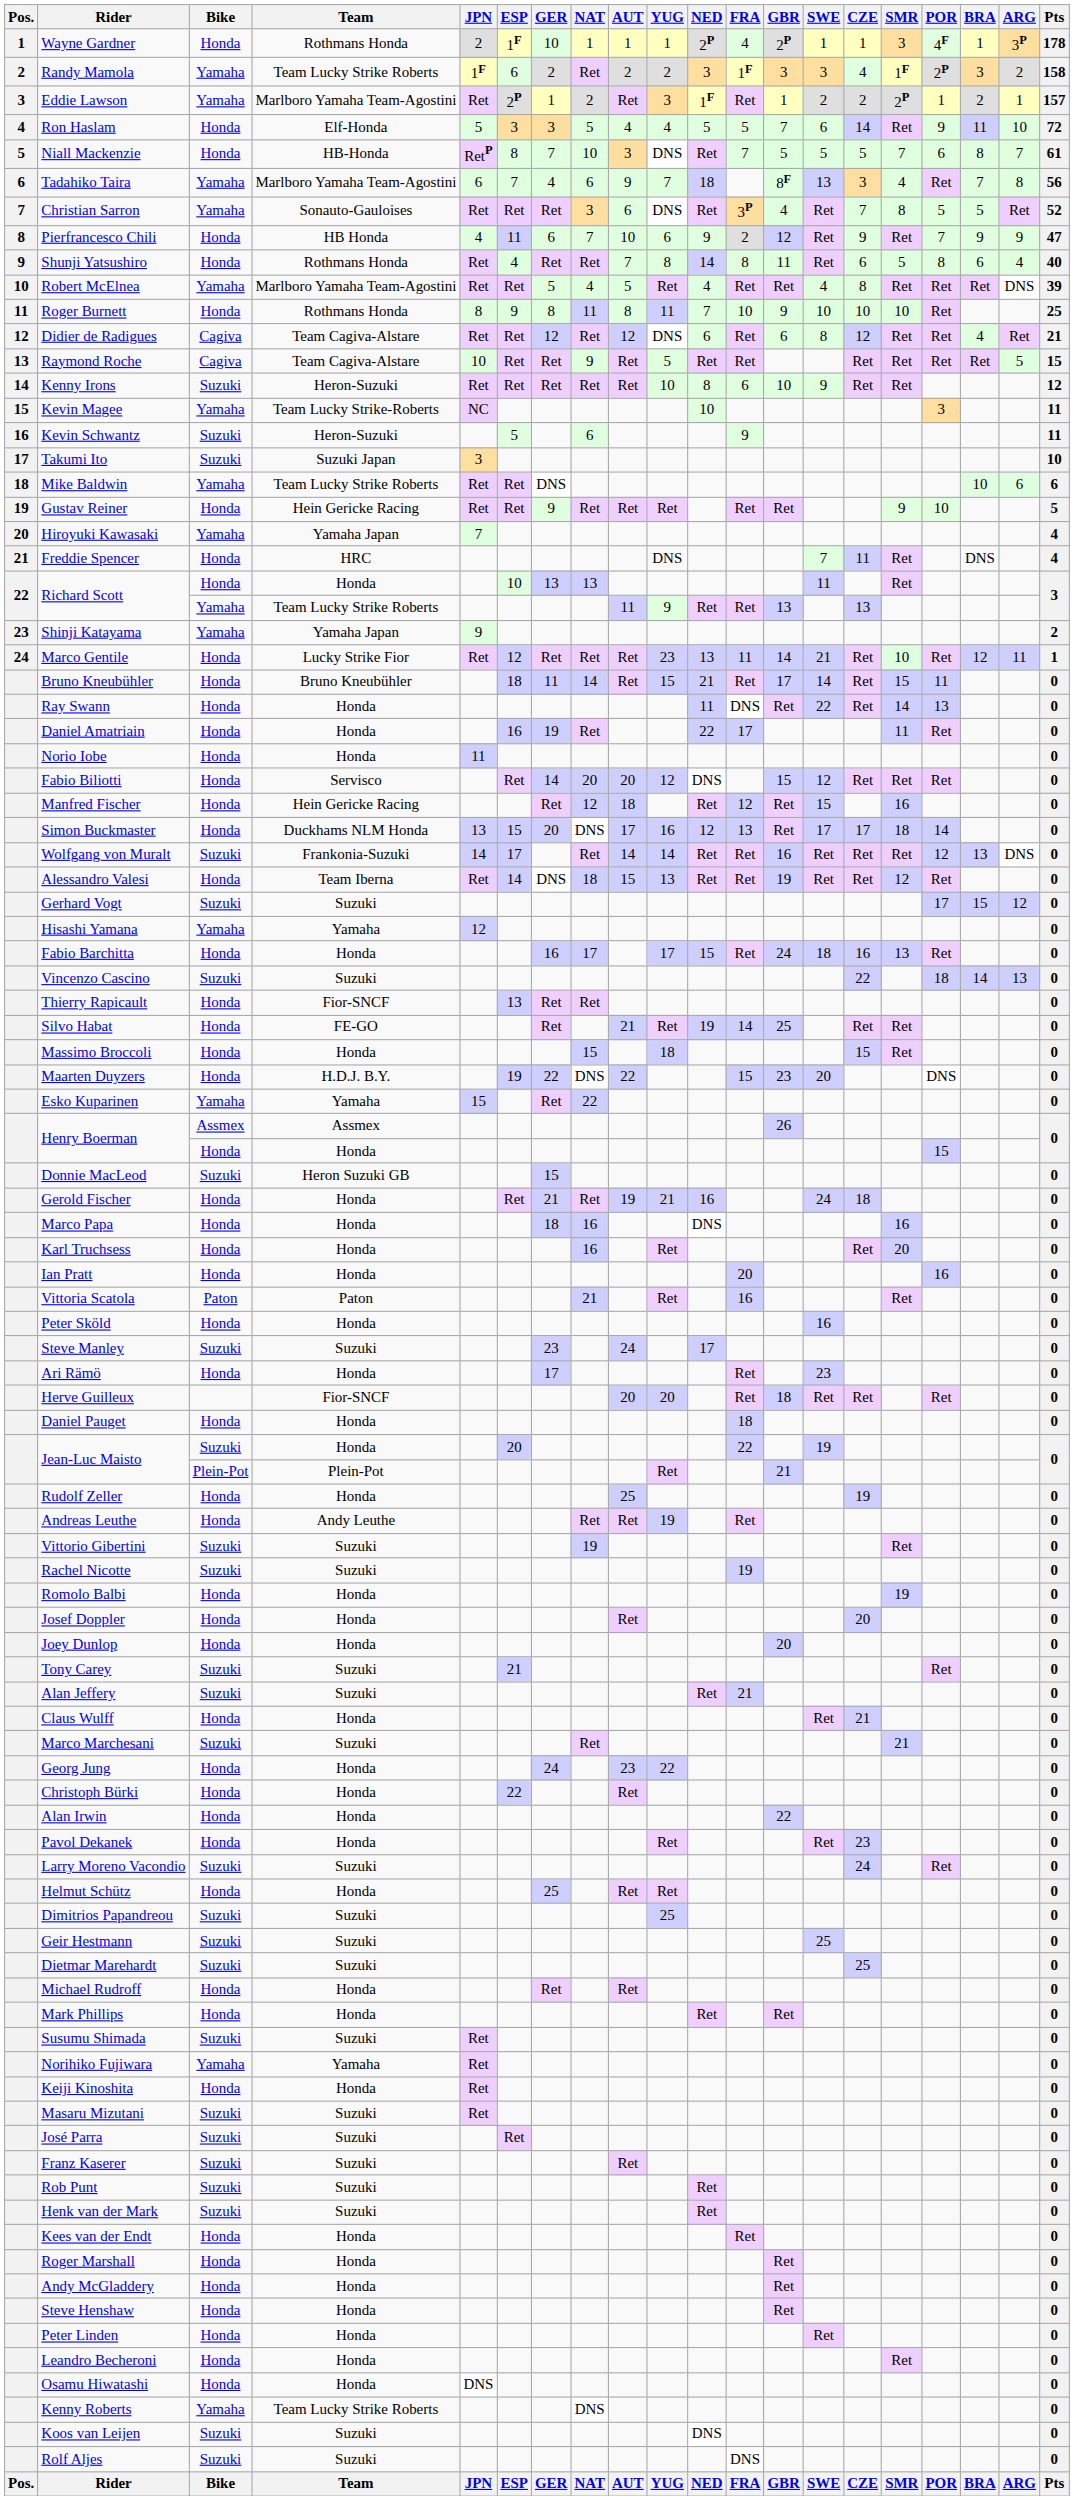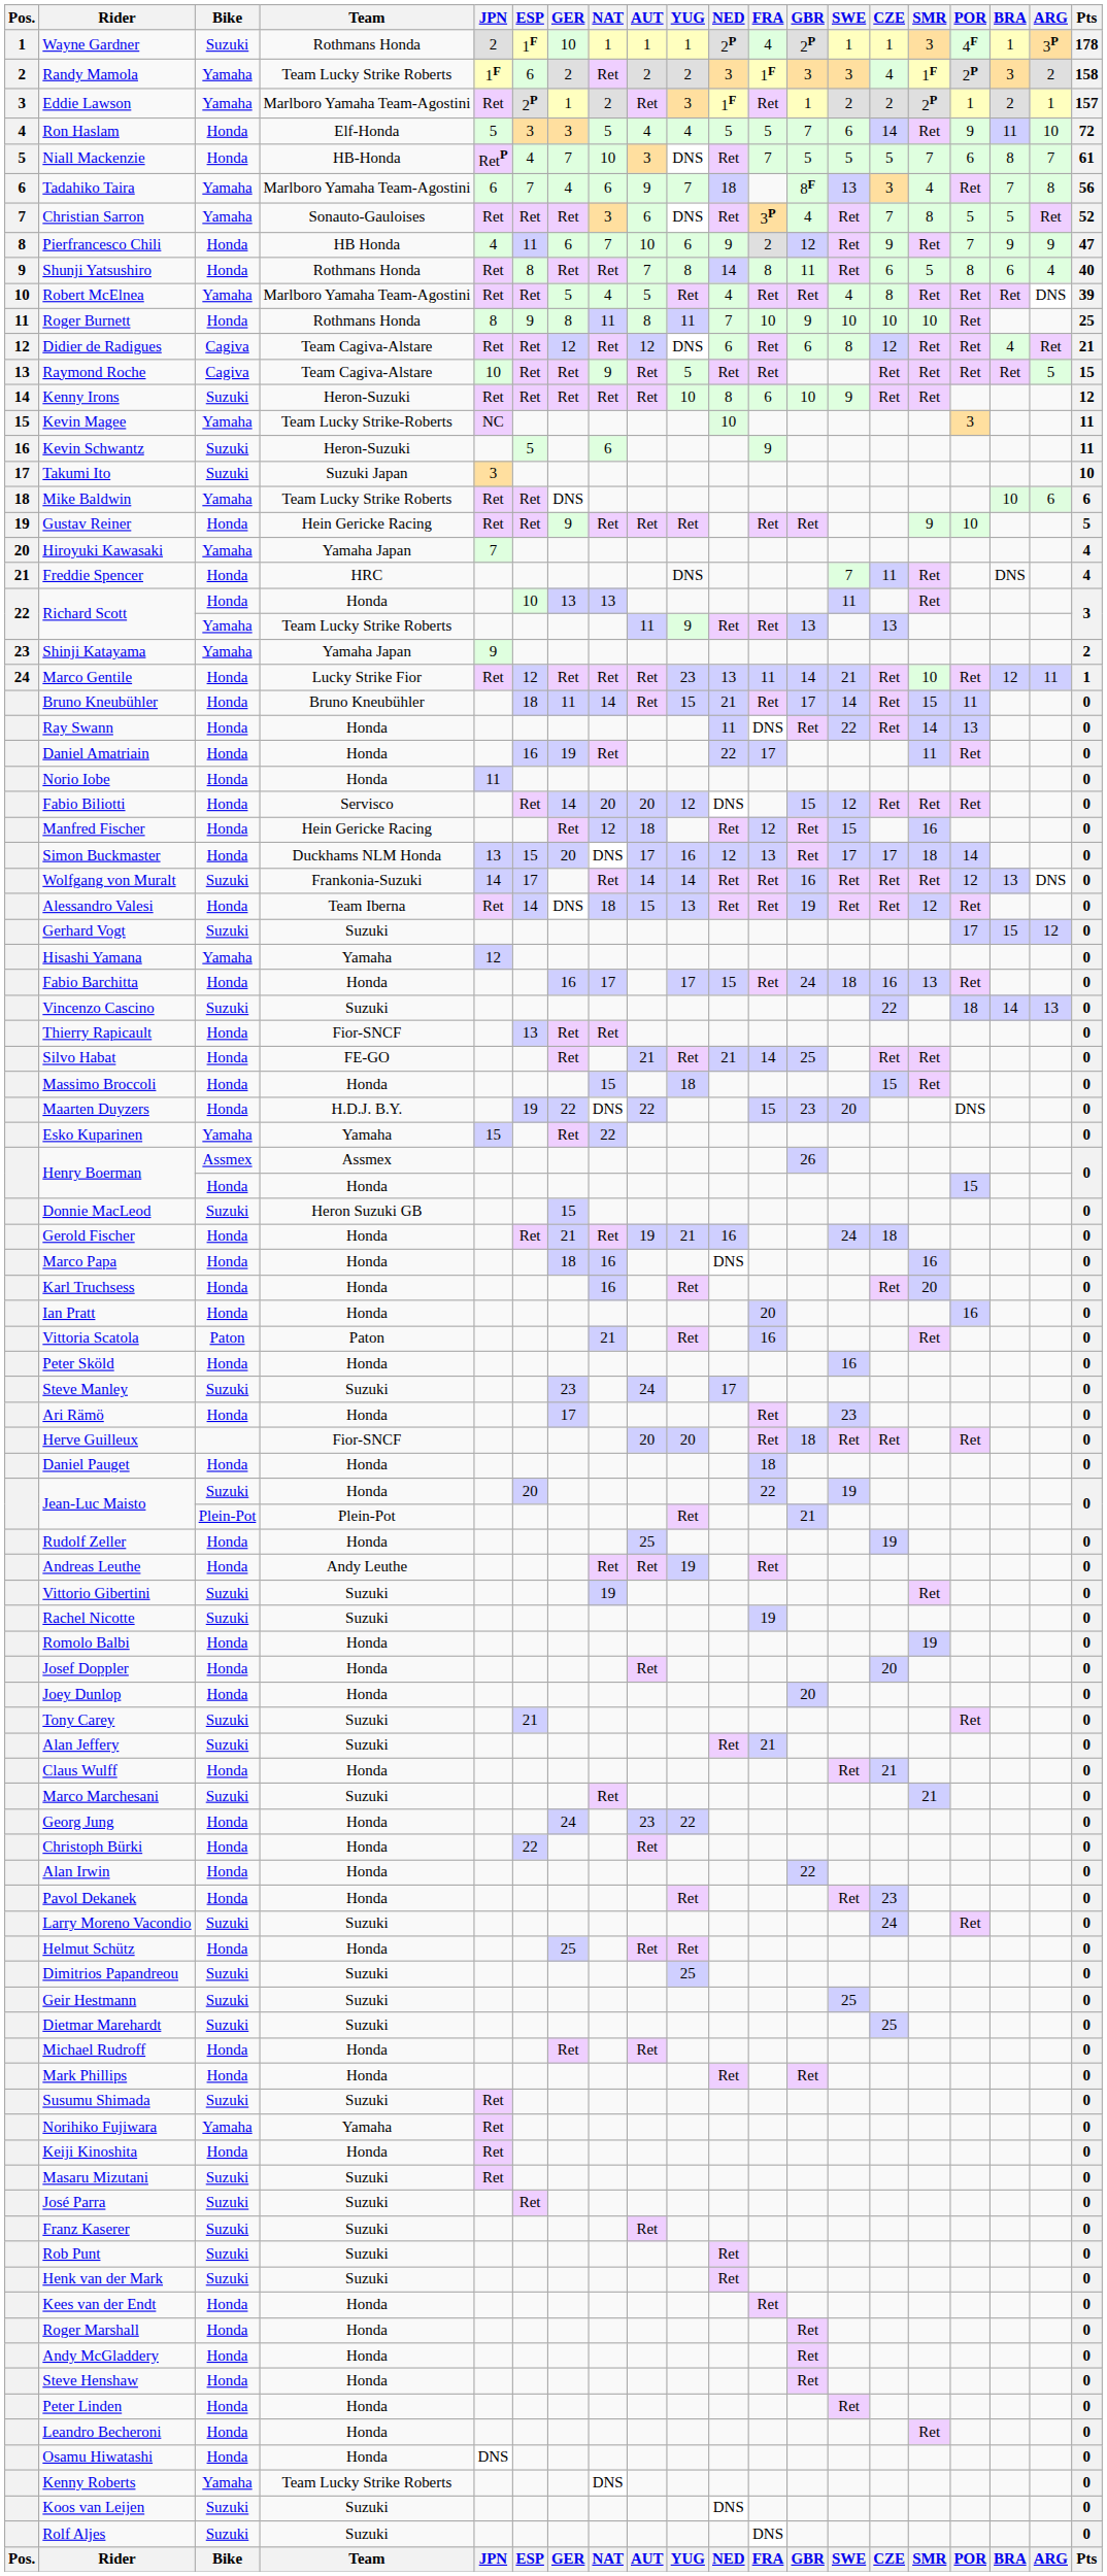Wayne Gardner | Bike: Honda -> Suzuki
Niall Mackenzie | ESP: 8 -> 4
Shunji Yatsushiro | ESP: 4 -> 8
Silvo Habat | NED: 19 -> 21
